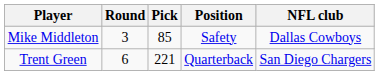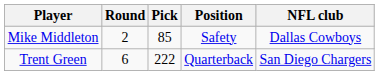Mike Middleton | Round: 3 -> 2
Trent Green | Pick: 221 -> 222
